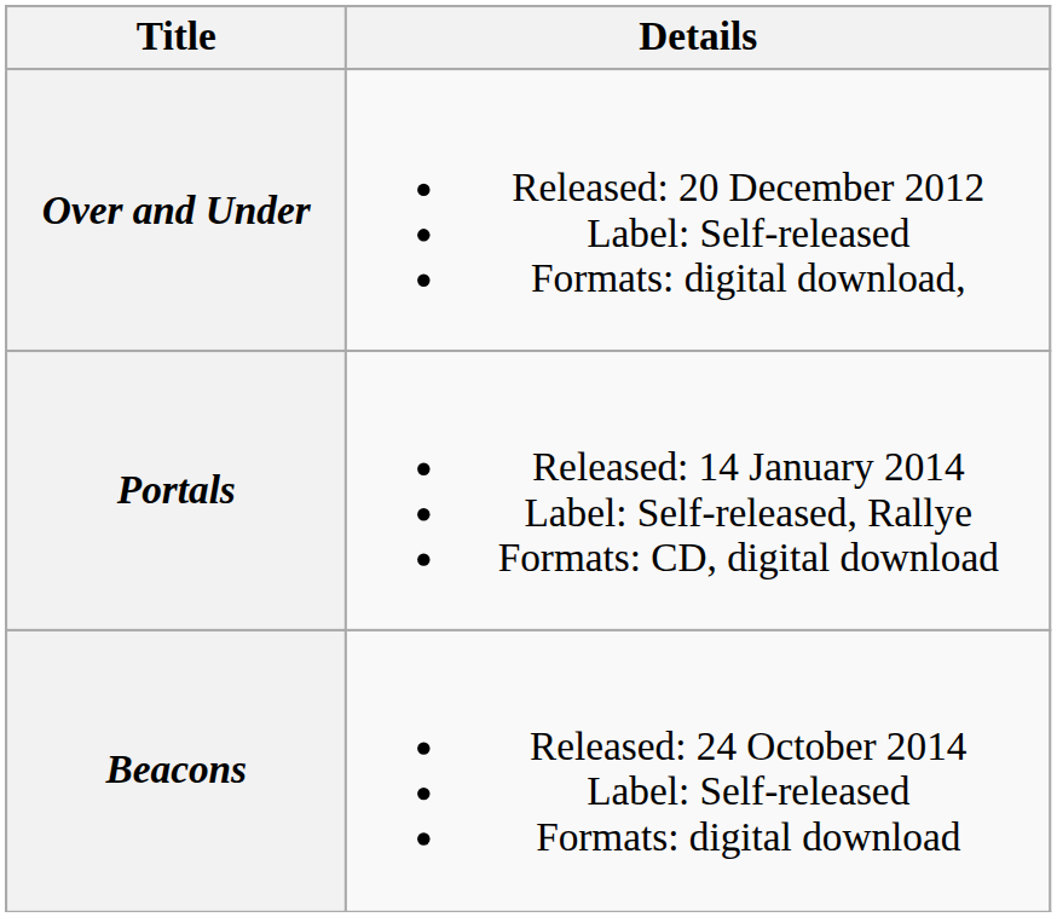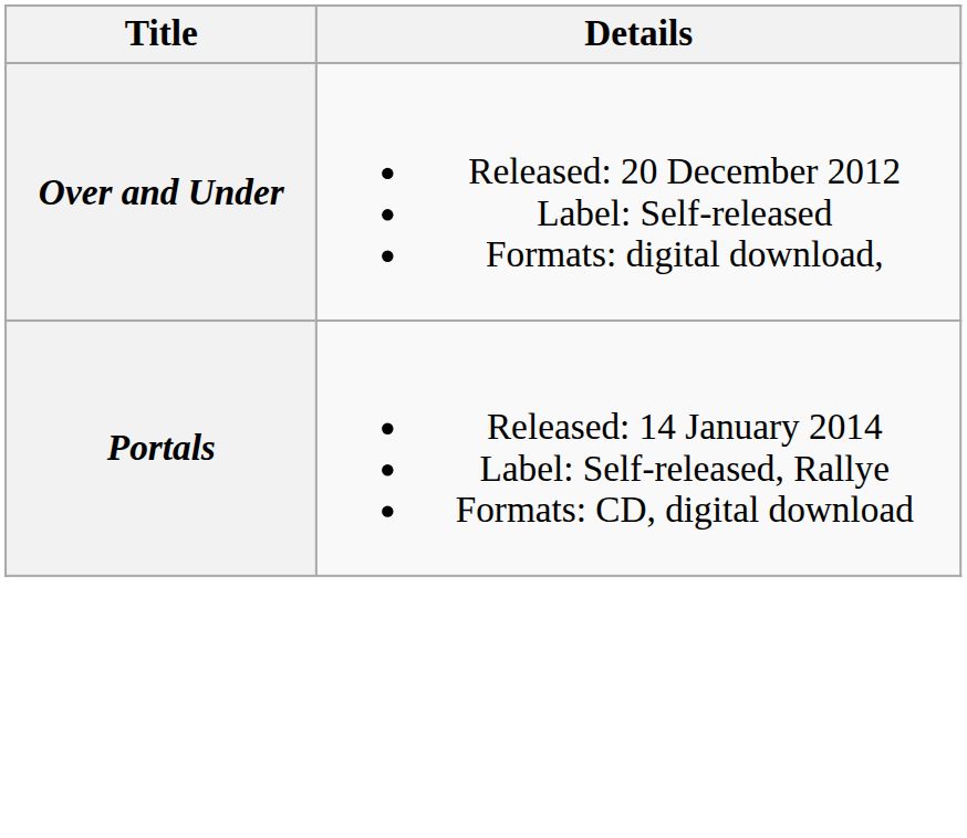- row: Beacons | Released: 24 October 2014 Label: Self-released Formats: digital download
